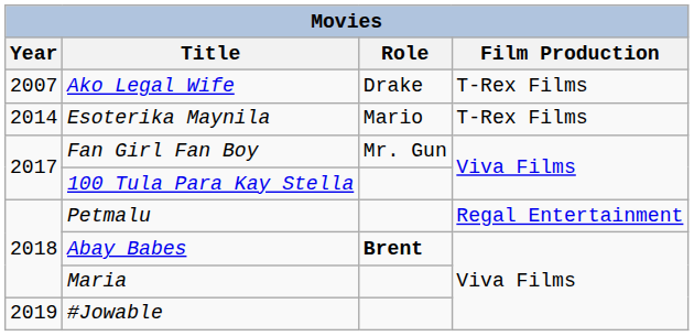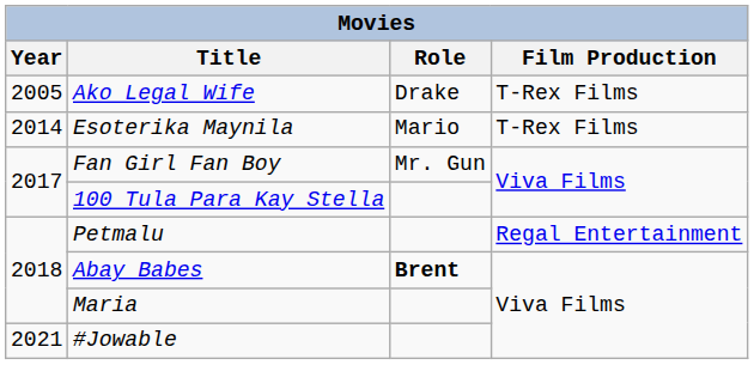Ako Legal Wife | Year: 2007 -> 2005
#Jowable | Year: 2019 -> 2021
